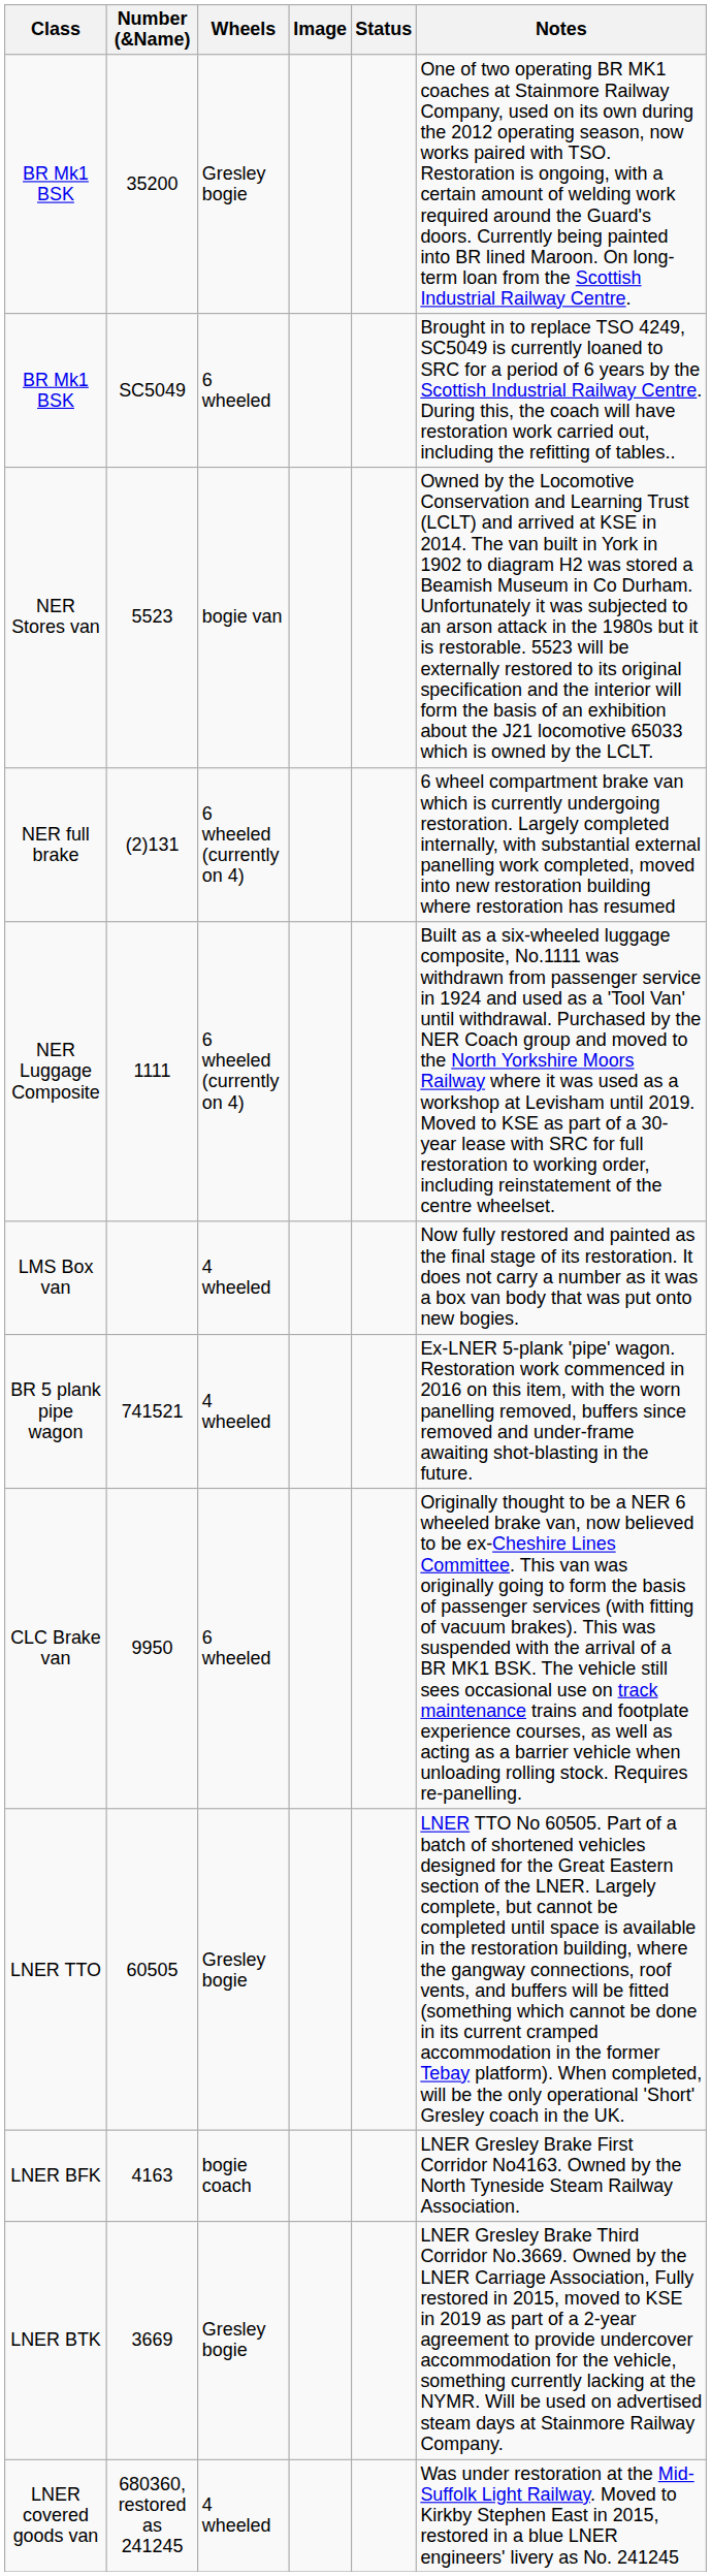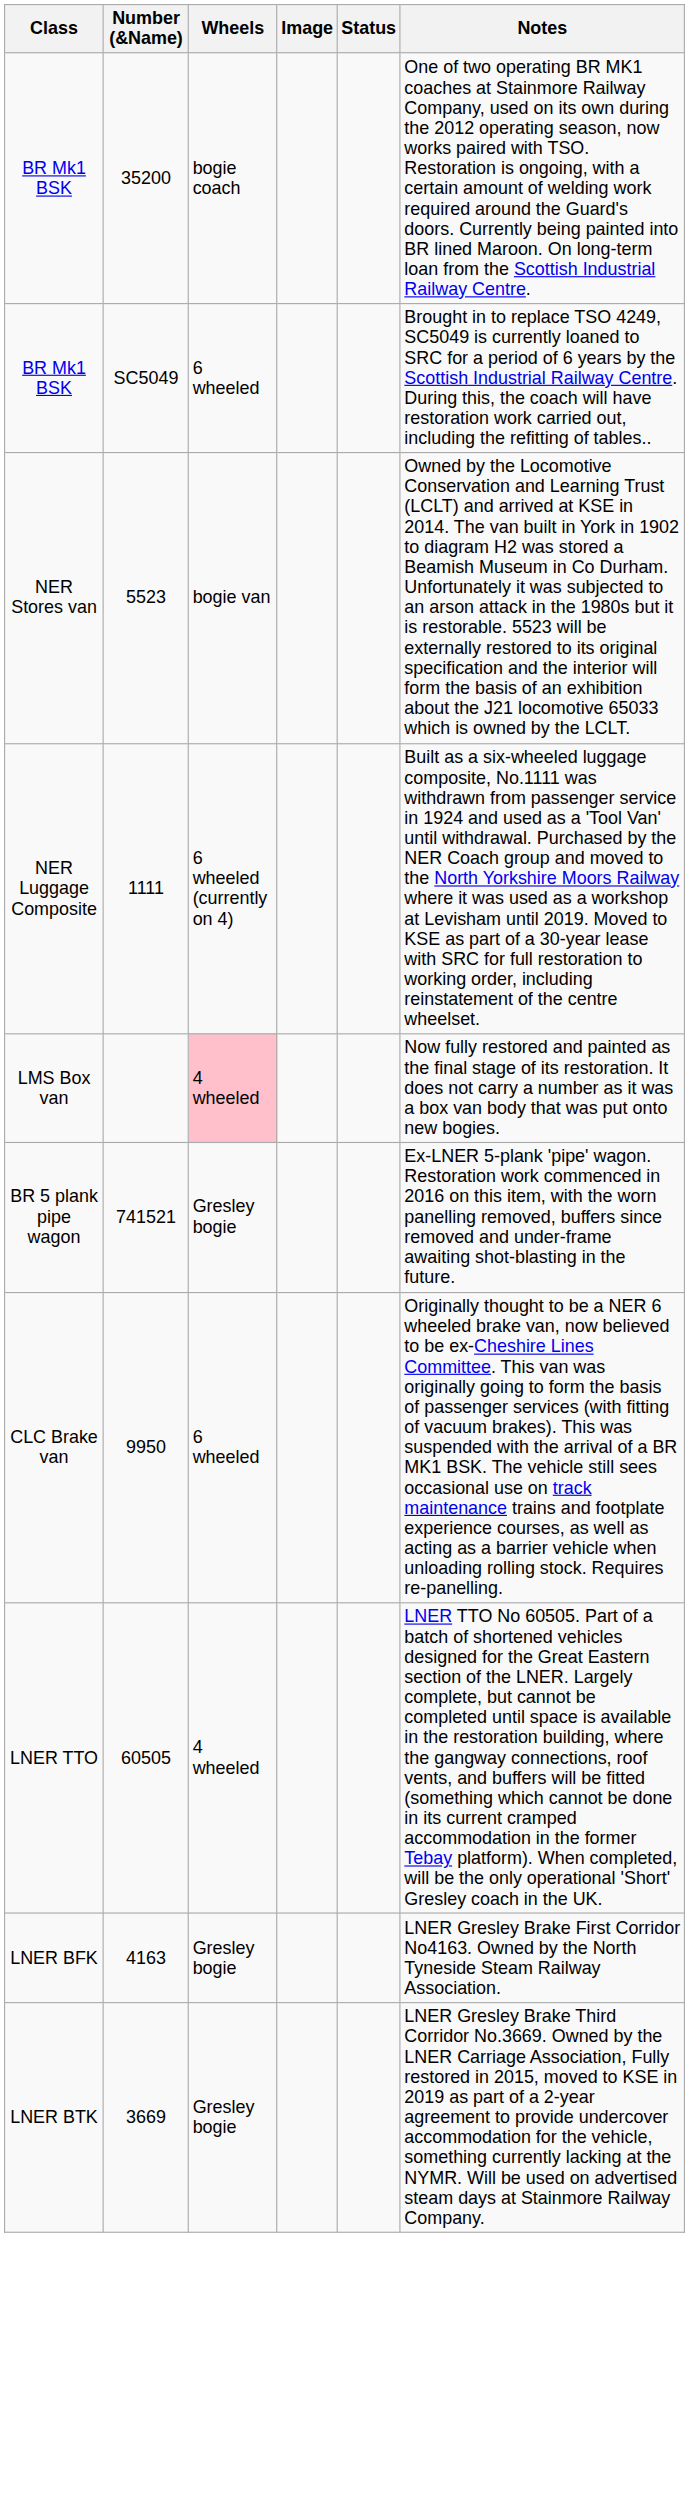BR Mk1 BSK / 35200 | Wheels: Gresley bogie -> bogie coach
- row: NER full brake | (2)131 | 6 wheeled (currently on 4) | 6 wheel compartment brake van which is currently undergoing restoration. Largely completed internally, with substantial external panelling work completed, moved into new restoration building where restoration has resumed
LMS Box van | Wheels: no background -> pink background
BR 5 plank pipe wagon | Wheels: 4 wheeled -> Gresley bogie
LNER TTO | Wheels: Gresley bogie -> 4 wheeled
LNER BFK | Wheels: bogie coach -> Gresley bogie
- row: LNER covered goods van | 680360, restored as 241245 | 4 wheeled | Was under restoration at the Mid-Suffolk Light Railway. Moved to Kirkby Stephen East in 2015, restored in a blue LNER engineers' livery as No. 241245
